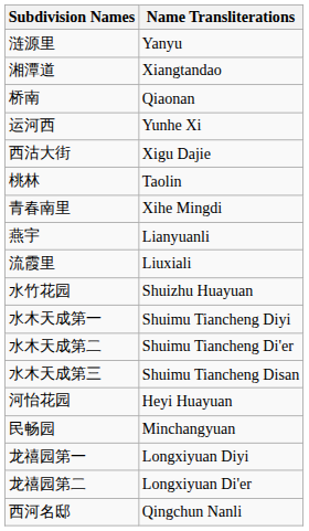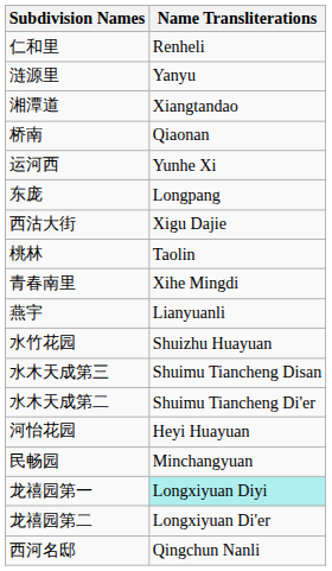+ row: 仁和里 | Renheli
+ row: 东庞 | Longpang
- row: 流霞里 | Liuxiali
- row: 水木天成第一 | Shuimu Tiancheng Diyi
rows swapped: 水木天成第二 <-> 水木天成第三
龙禧园第一 | Name Transliterations: no background -> paleturquoise background
